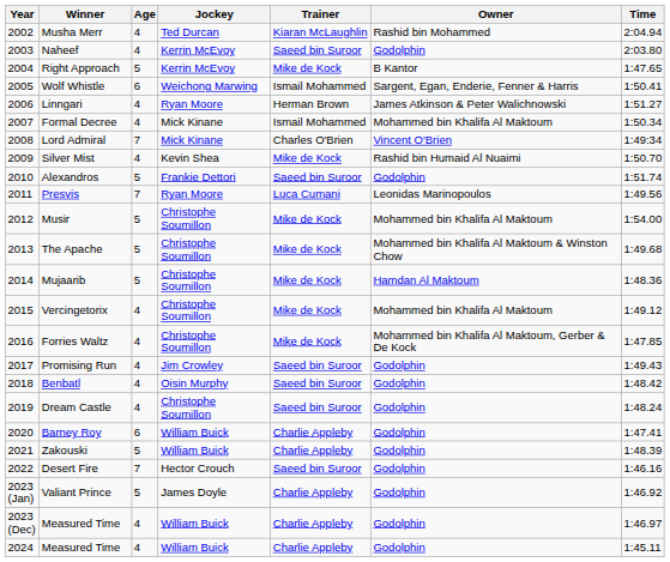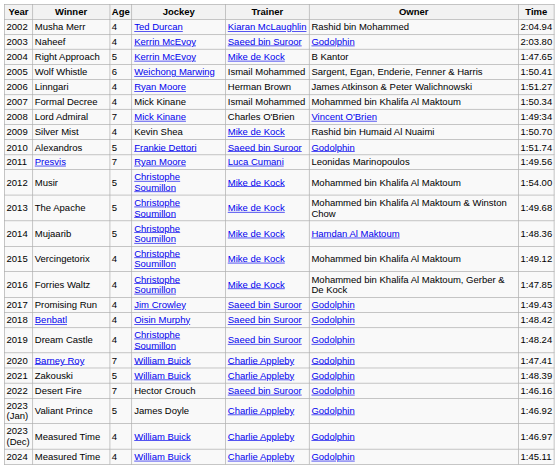Barney Roy | Age: 6 -> 7
